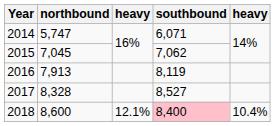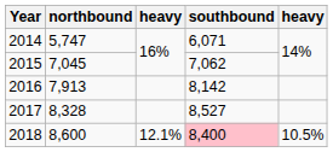2016 | southbound: 8,119 -> 8,142
2018 | column 5: 10.4% -> 10.5%
